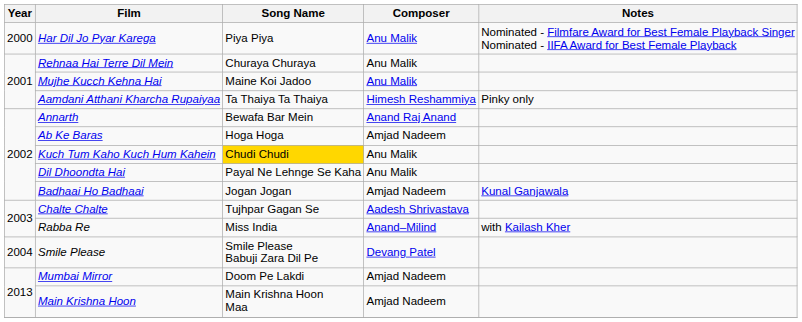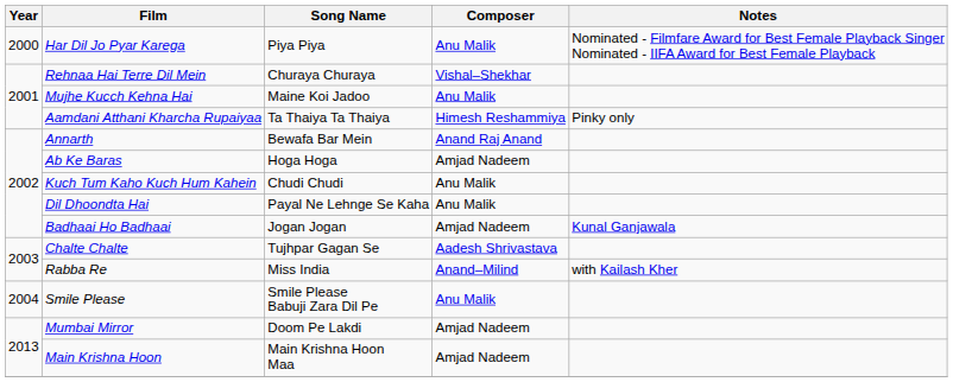Rehnaa Hai Terre Dil Mein | Composer: Anu Malik -> Vishal–Shekhar
Kuch Tum Kaho Kuch Hum Kahein | Song Name: gold background -> no background
Smile Please | Composer: Devang Patel -> Anu Malik
